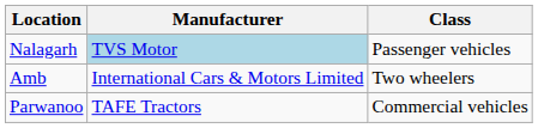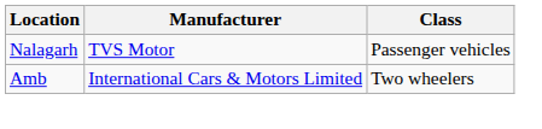Nalagarh | Manufacturer: lightblue background -> no background
- row: Parwanoo | TAFE Tractors | Commercial vehicles
